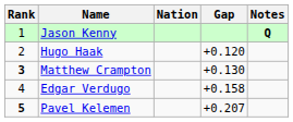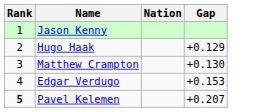- column: Notes | Q
Hugo Haak | Gap: +0.120 -> +0.129
Matthew Crampton | Rank: bold -> normal
Edgar Verdugo | Gap: +0.158 -> +0.153
